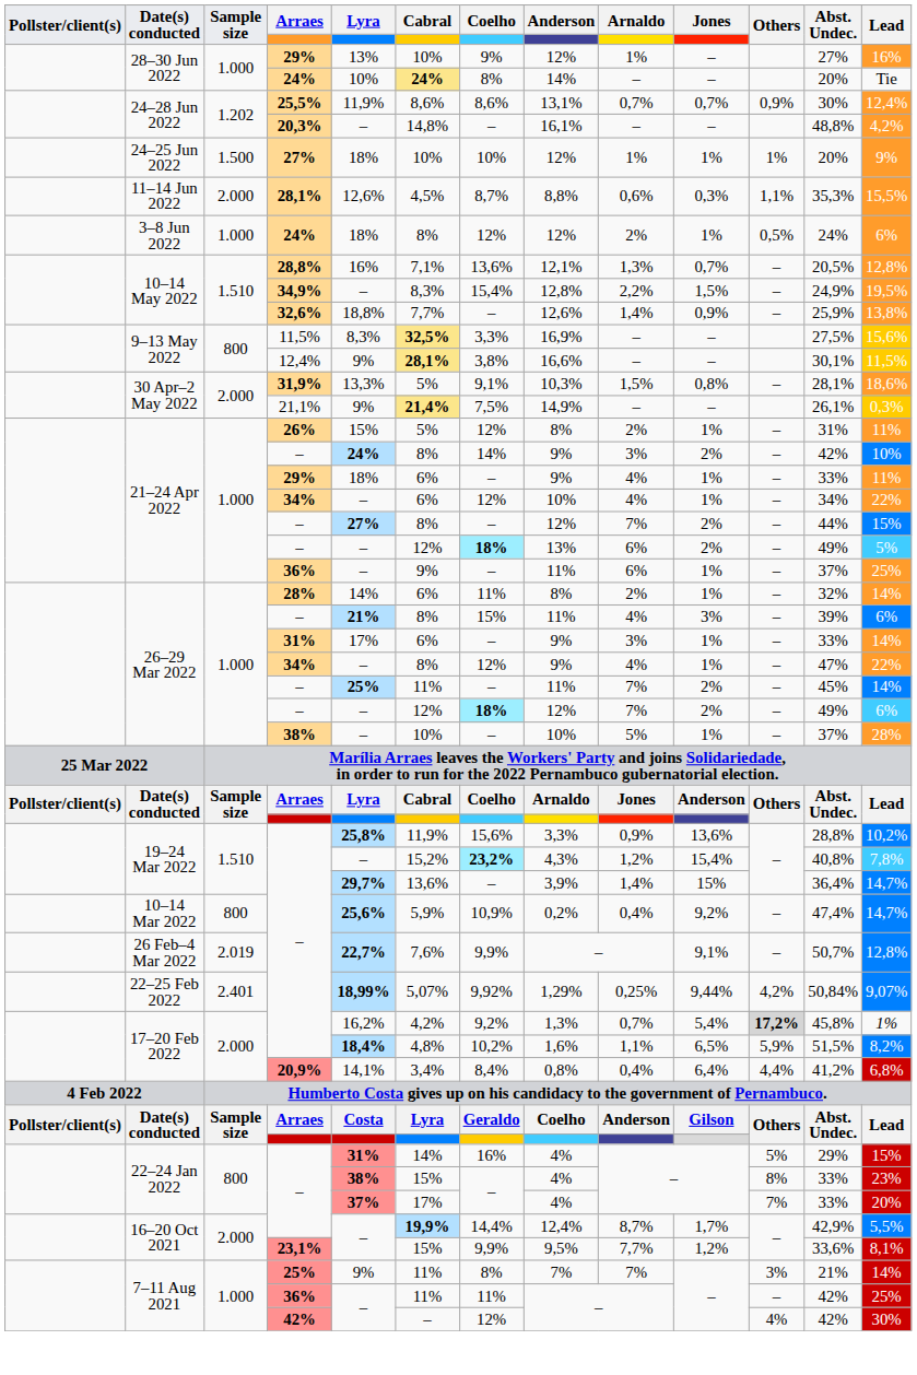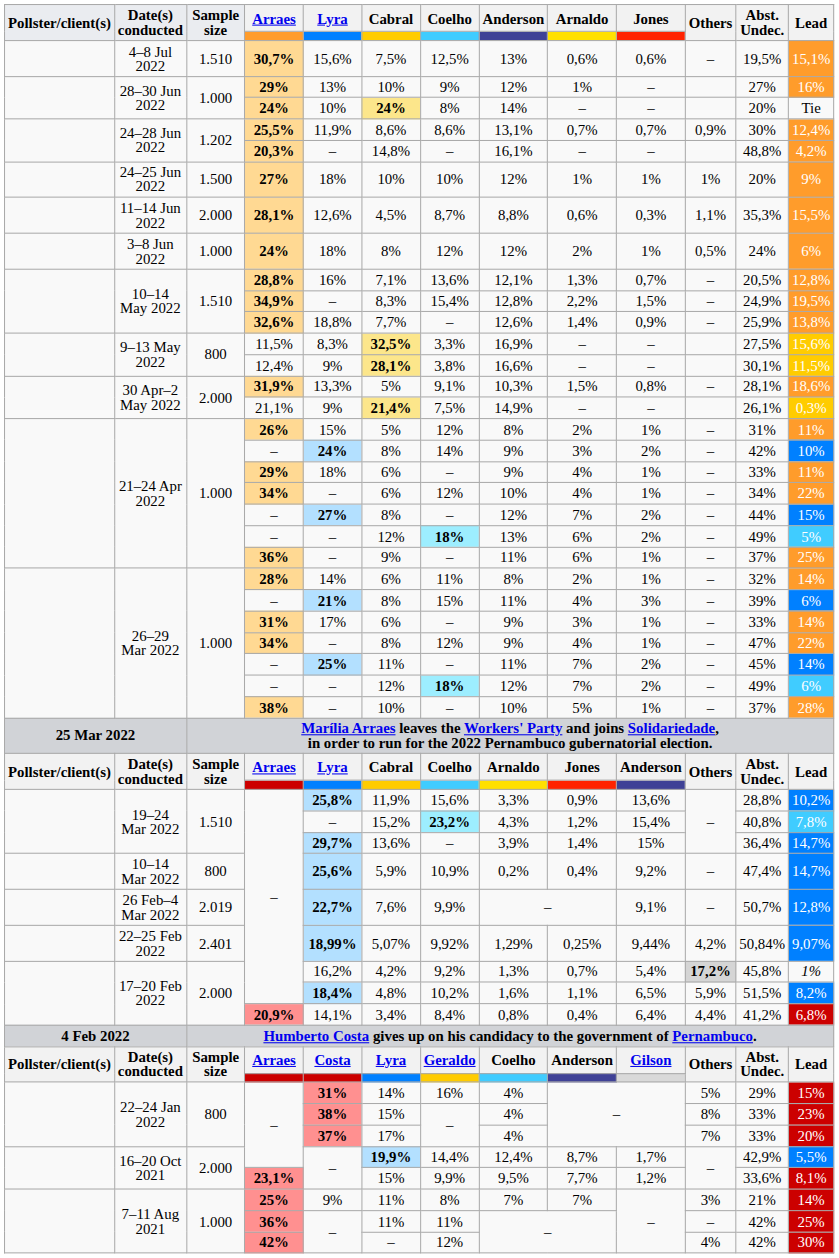+ row: 4–8 Jul 2022 | 1.510 | 30,7% | 15,6% | 7,5% | 12,5% | 13% | 0,6% | 0,6% | – | 19,5% | 15,1%
